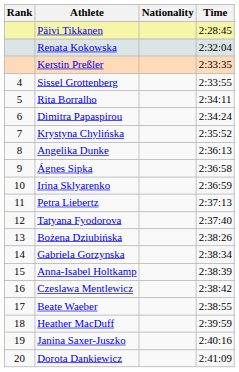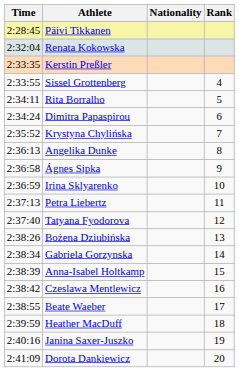columns swapped: Rank <-> Time
